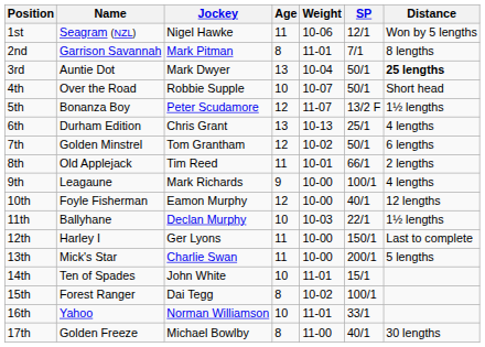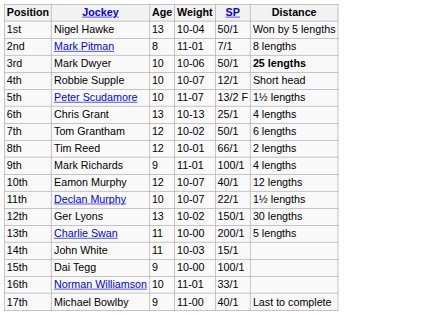- column: Name | Seagram (NZL) | Garrison Savannah | Auntie Dot | Over the Road | Bonanza Boy | Durham Edition | Golden Minstrel | Old Applejack | Leagaune | Foyle Fisherman | Ballyhane | Harley I | Mick's Star | Ten of Spades | Forest Ranger | Yahoo | Golden Freeze
1st | Age: 11 -> 13
1st | Weight: 10-06 -> 10-04
1st | SP: 12/1 -> 50/1
3rd | Age: 13 -> 10
3rd | Weight: 10-04 -> 10-06
4th | SP: 50/1 -> 12/1
5th | Age: 12 -> 10
8th | Age: 11 -> 12
9th | Weight: 10-00 -> 11-01
10th | Weight: 10-00 -> 10-07
11th | Weight: 10-03 -> 10-07
12th | Age: 11 -> 13
12th | Weight: 10-00 -> 10-02
12th | Distance: Last to complete -> 30 lengths
14th | Age: 10 -> 11
14th | Weight: 11-01 -> 10-03
15th | Age: 8 -> 9
15th | Weight: 10-02 -> 10-00
17th | Age: 8 -> 9
17th | Distance: 30 lengths -> Last to complete
